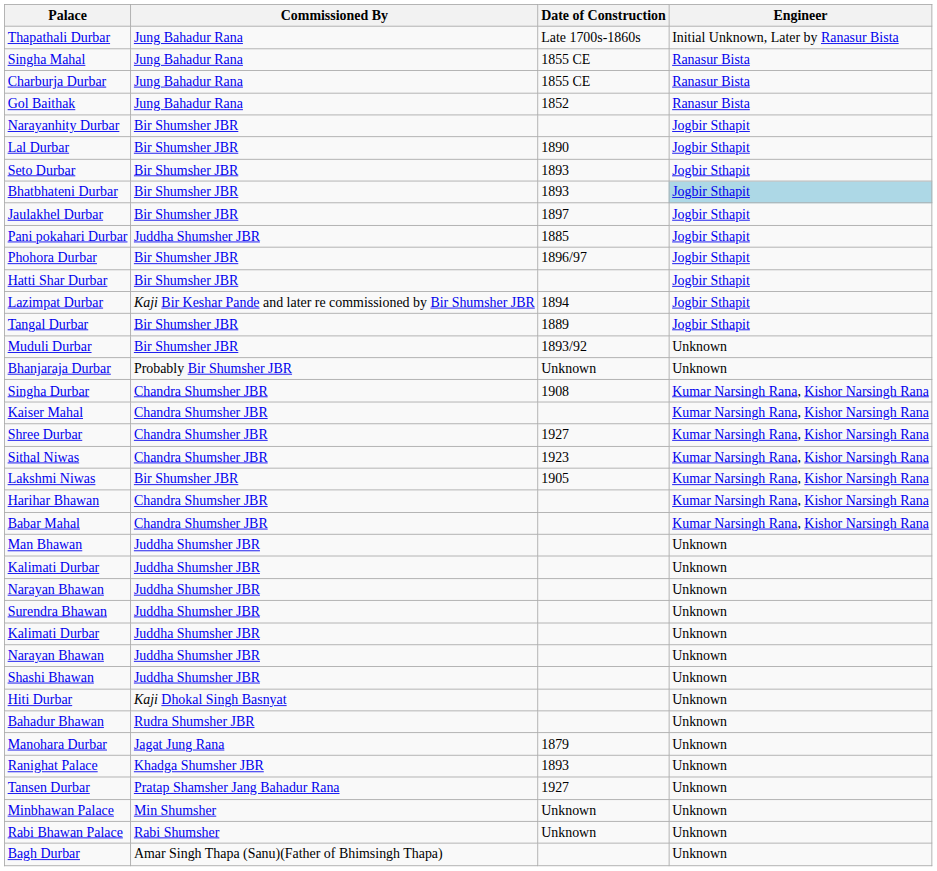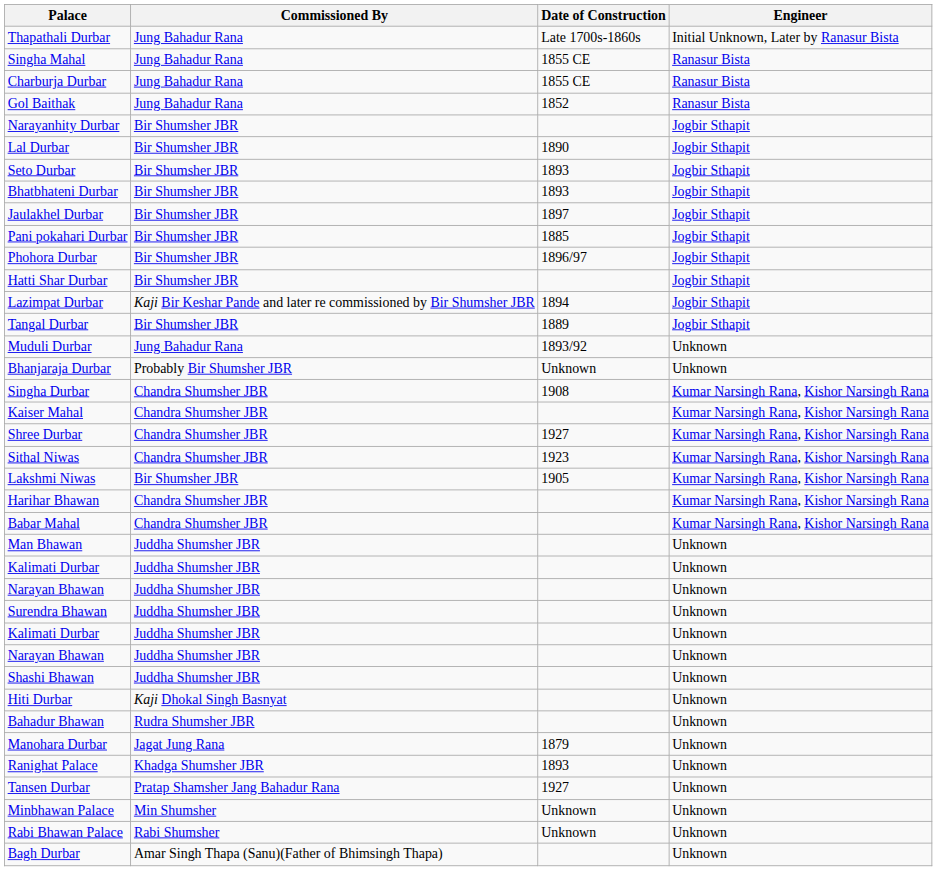Bhatbhateni Durbar | Engineer: lightblue background -> no background
Pani pokahari Durbar | Commissioned By: Juddha Shumsher JBR -> Bir Shumsher JBR
Muduli Durbar | Commissioned By: Bir Shumsher JBR -> Jung Bahadur Rana
